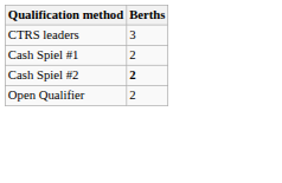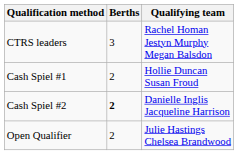+ column: Qualifying team | Rachel Homan Jestyn Murphy Megan Balsdon | Hollie Duncan Susan Froud | Danielle Inglis Jacqueline Harrison | Julie Hastings Chelsea Brandwood
